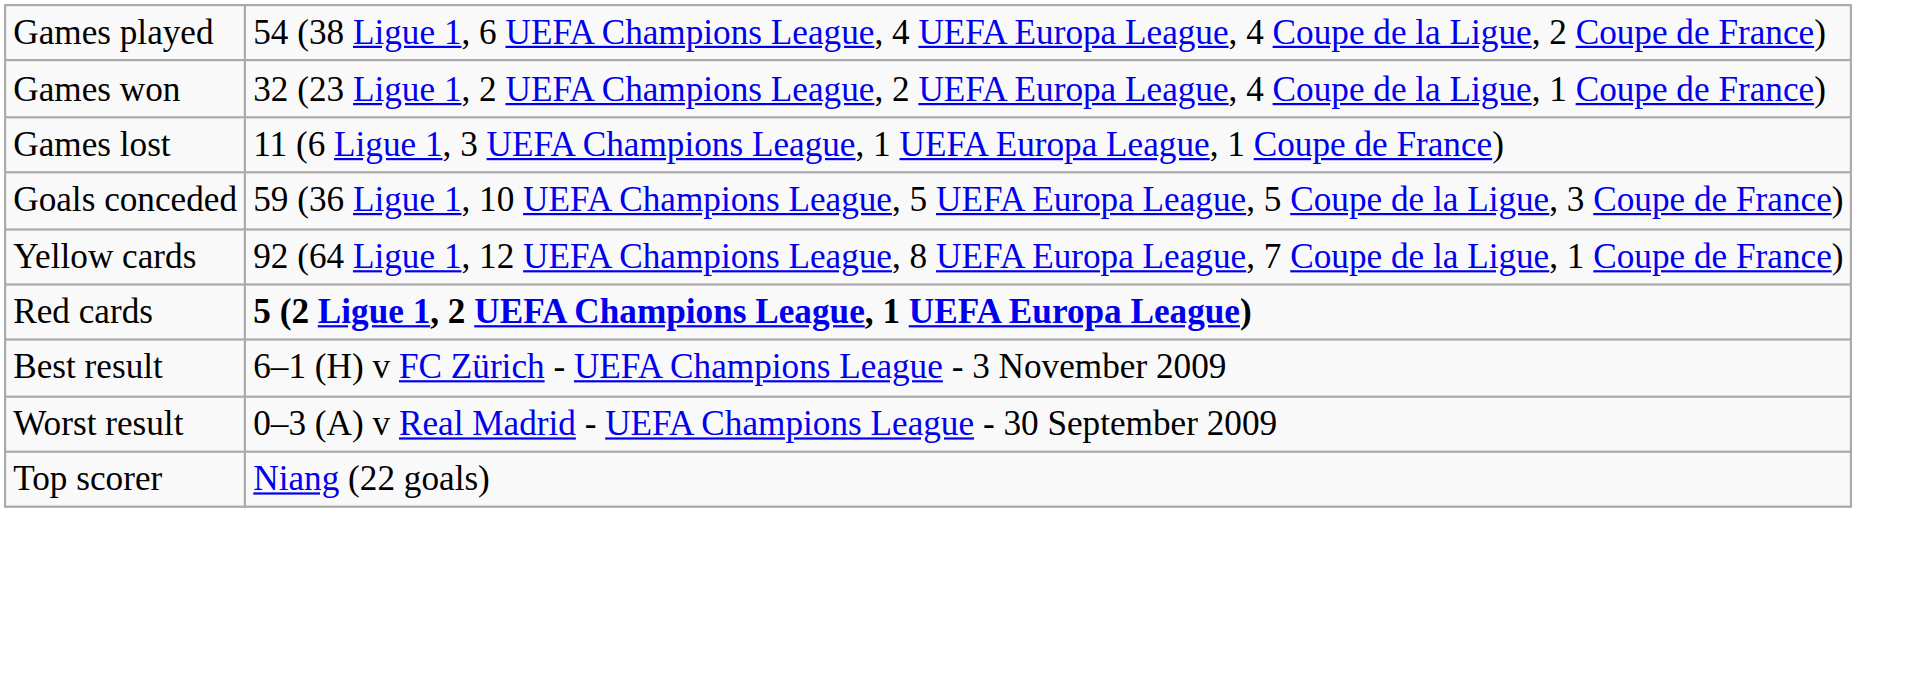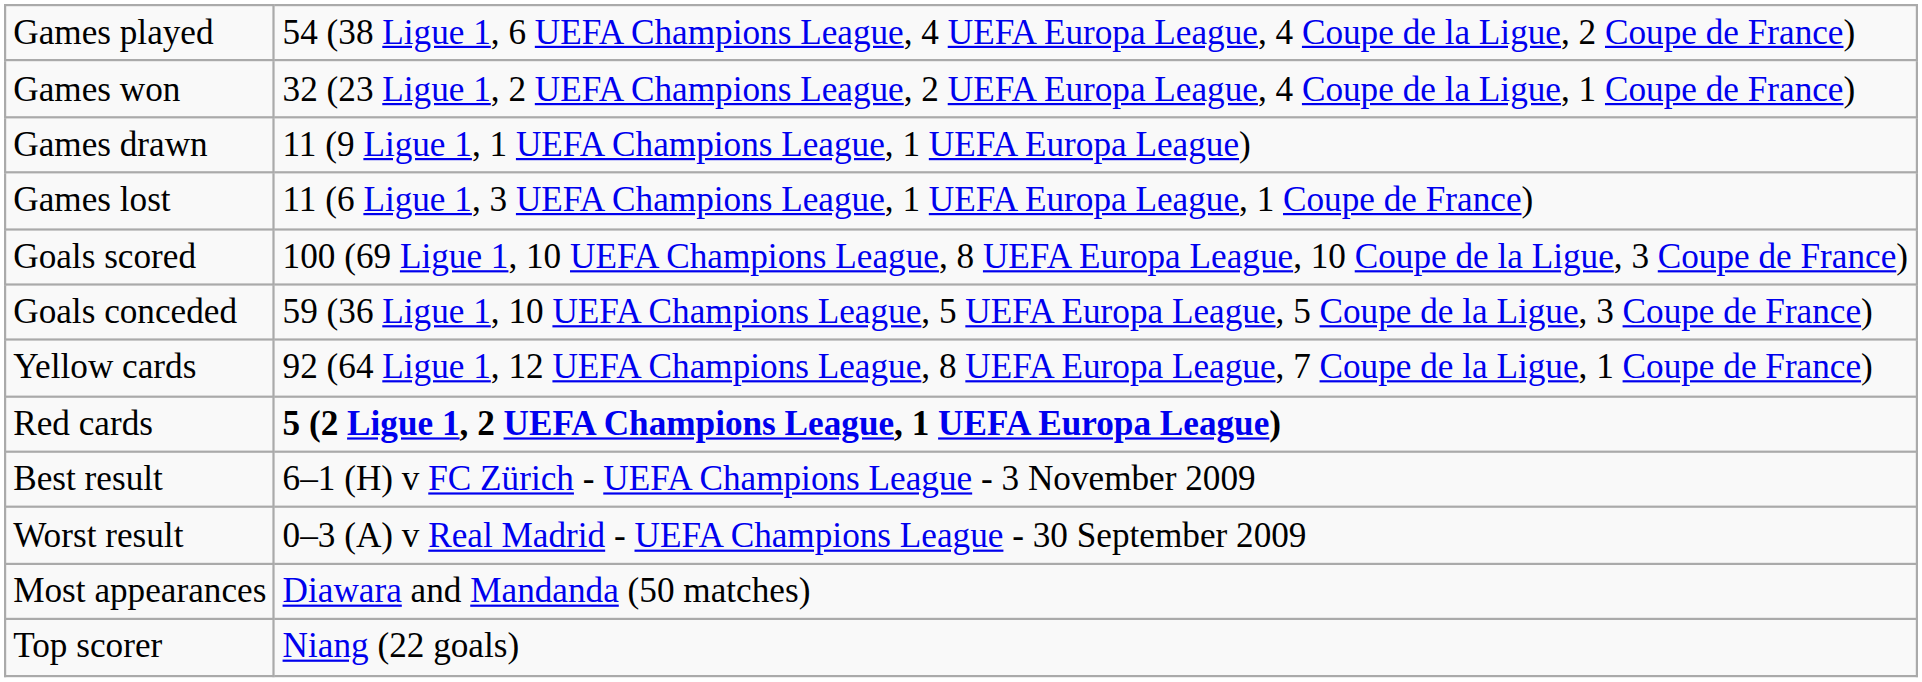+ row: Games drawn | 11 (9 Ligue 1, 1 UEFA Champions League, 1 UEFA Europa League)
+ row: Goals scored | 100 (69 Ligue 1, 10 UEFA Champions League, 8 UEFA Europa League, 10 Coupe de la Ligue, 3 Coupe de France)
+ row: Most appearances | Diawara and Mandanda (50 matches)
